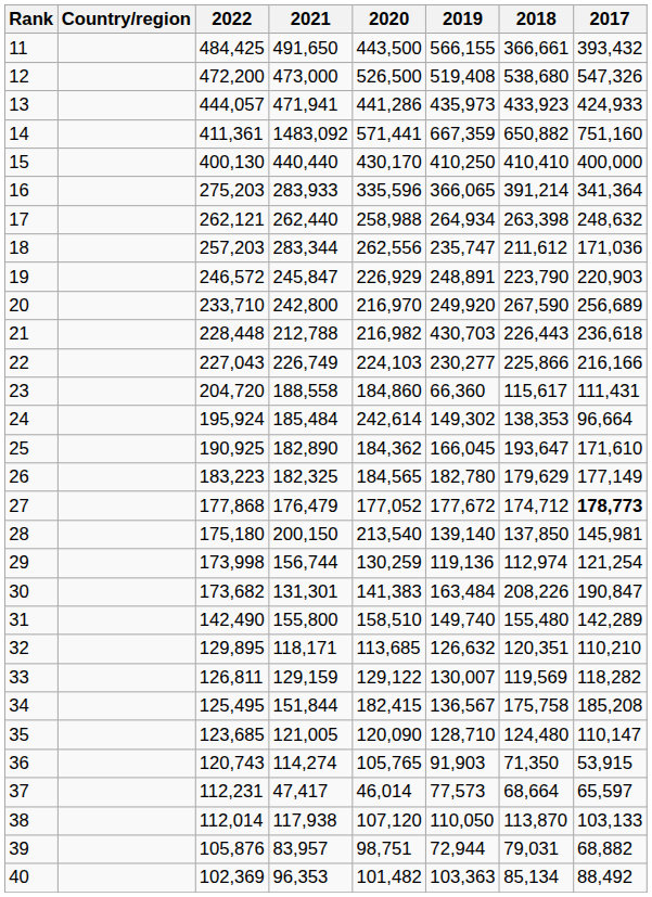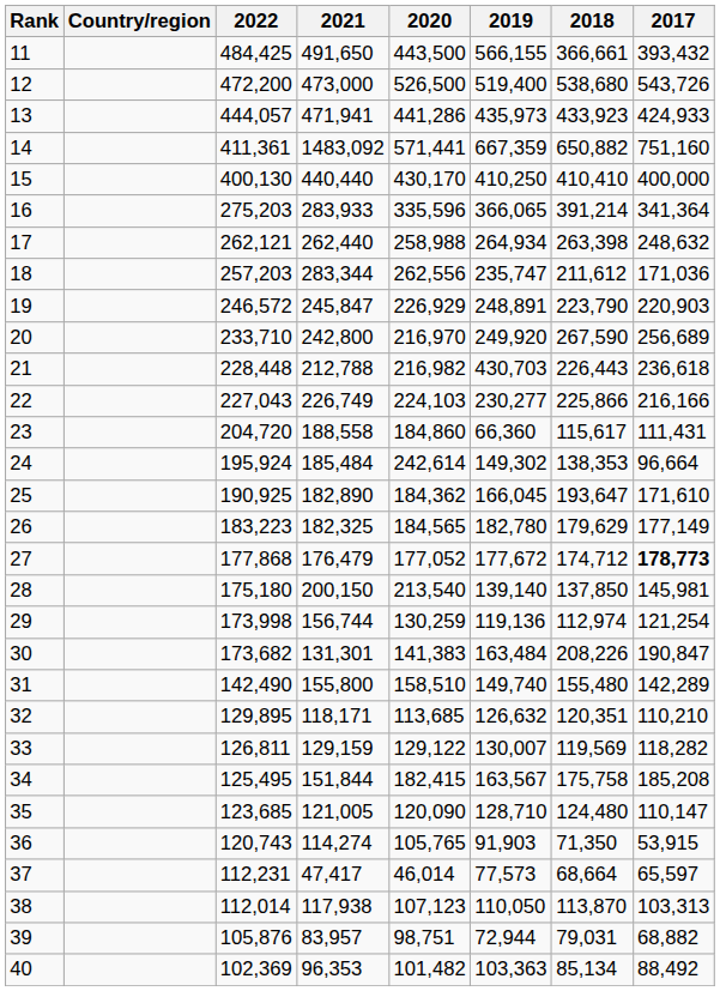12 | 2019: 519,408 -> 519,400
12 | 2017: 547,326 -> 543,726
34 | 2019: 136,567 -> 163,567
38 | 2020: 107,120 -> 107,123
38 | 2017: 103,133 -> 103,313
